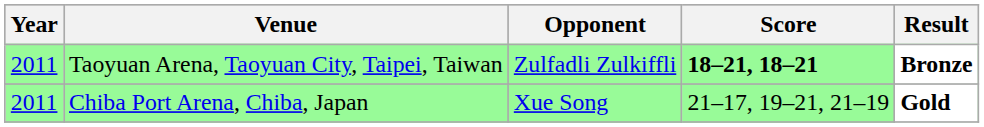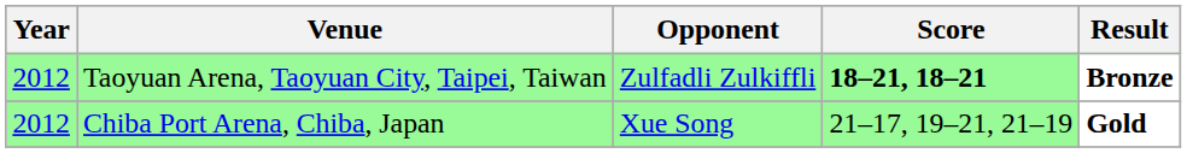Taoyuan Arena, Taoyuan City, Taipei, Taiwan | Year: 2011 -> 2012
Chiba Port Arena, Chiba, Japan | Year: 2011 -> 2012
